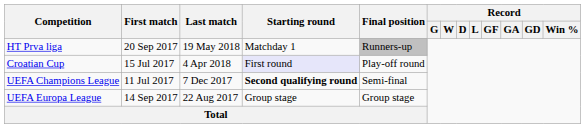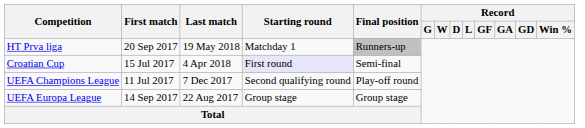Croatian Cup | Final position: Play-off round -> Semi-final
UEFA Champions League | Starting round: bold -> normal
UEFA Champions League | Final position: Semi-final -> Play-off round
